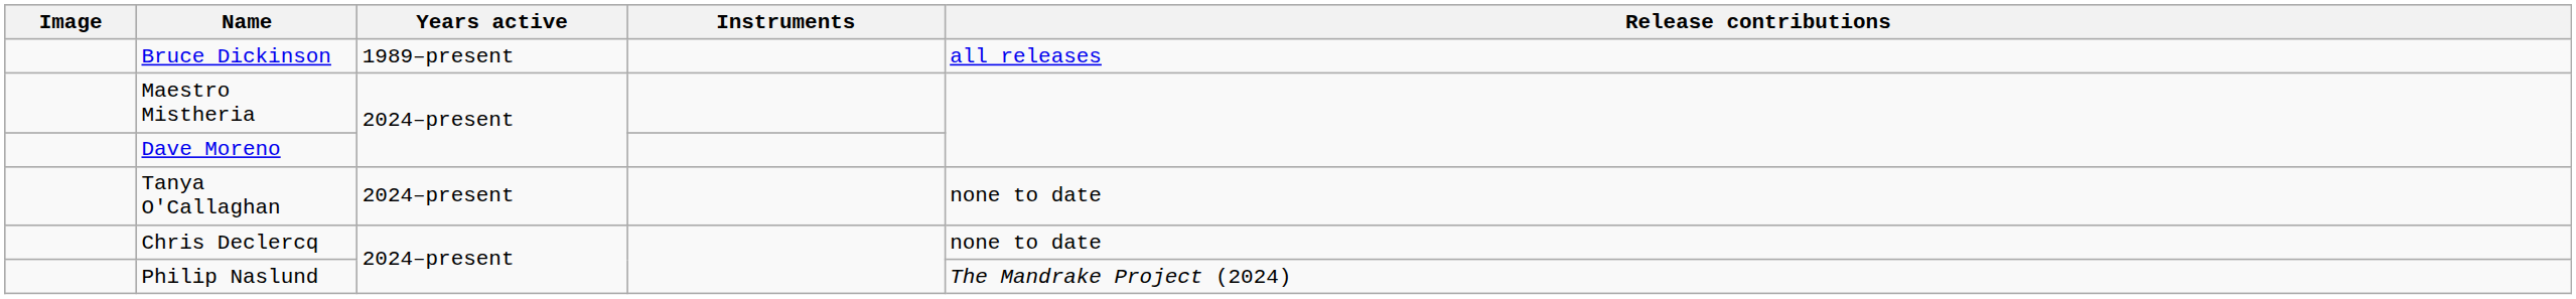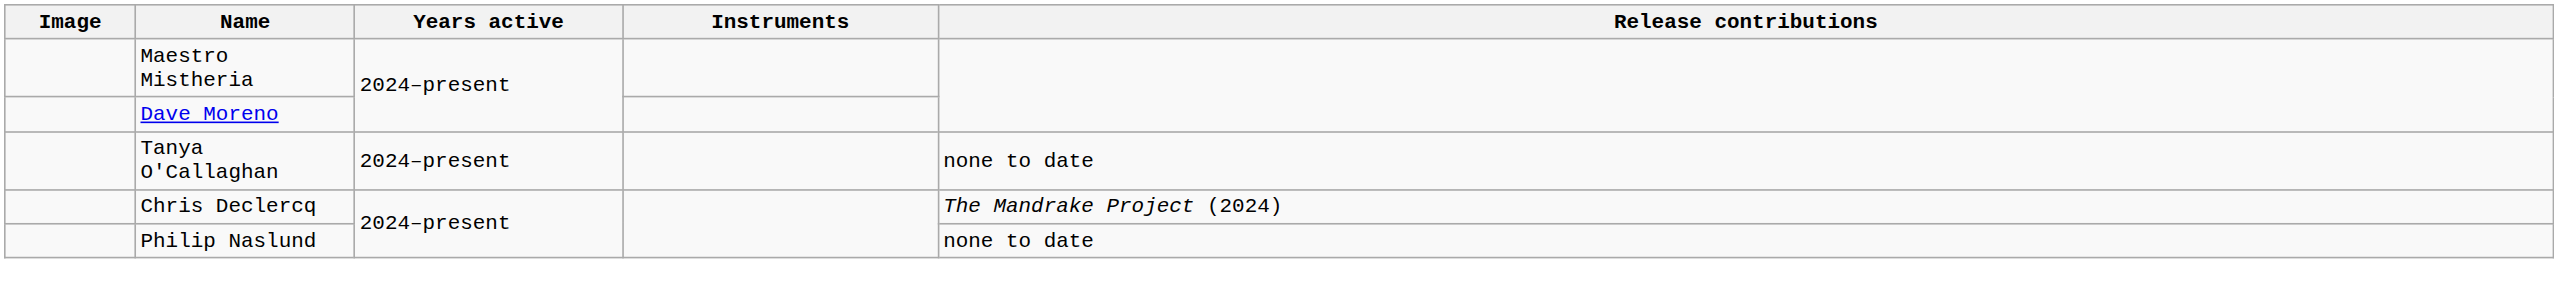- row: Bruce Dickinson | 1989–present | all releases
Chris Declercq | Release contributions: none to date -> The Mandrake Project (2024)
Philip Naslund | Release contributions: The Mandrake Project (2024) -> none to date
